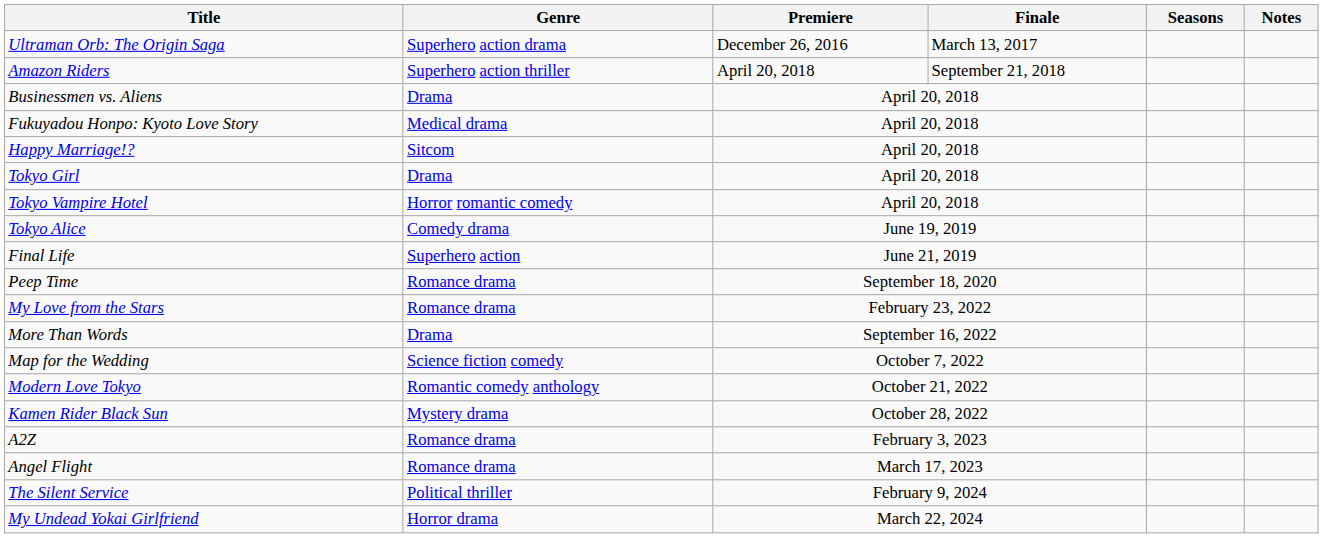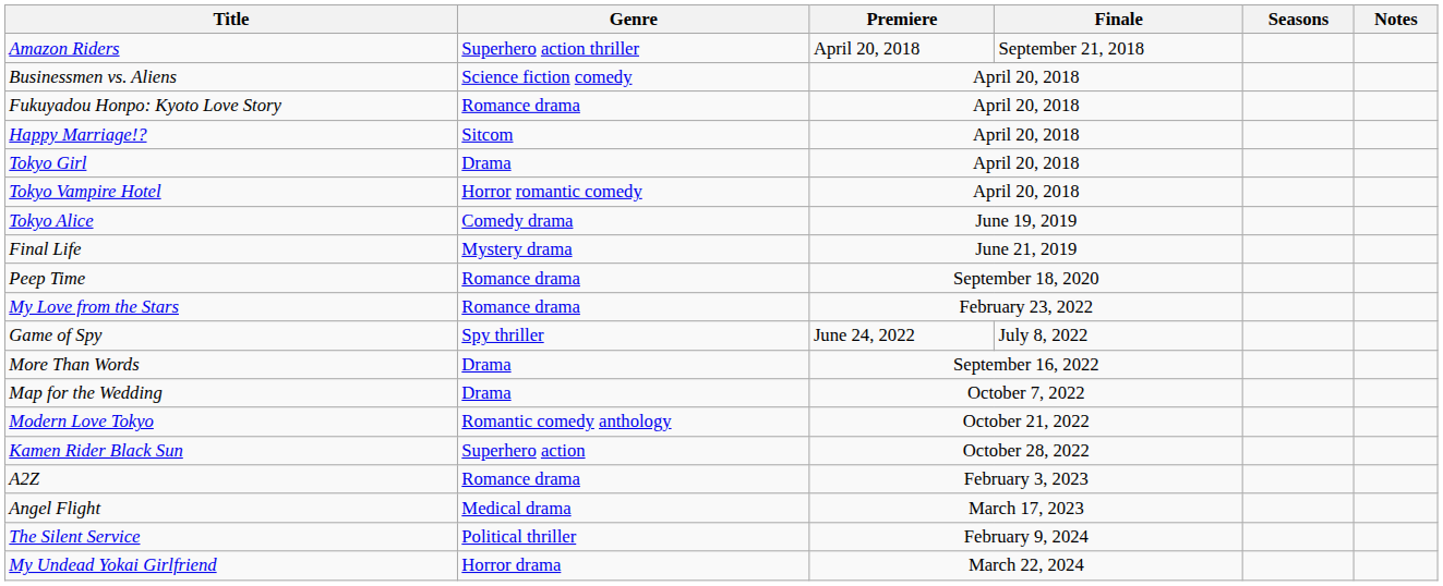- row: Ultraman Orb: The Origin Saga | Superhero action drama | December 26, 2016 | March 13, 2017
Businessmen vs. Aliens | Genre: Drama -> Science fiction comedy
Fukuyadou Honpo: Kyoto Love Story | Genre: Medical drama -> Romance drama
Final Life | Genre: Superhero action -> Mystery drama
+ row: Game of Spy | Spy thriller | June 24, 2022 | July 8, 2022
Map for the Wedding | Genre: Science fiction comedy -> Drama
Kamen Rider Black Sun | Genre: Mystery drama -> Superhero action
Angel Flight | Genre: Romance drama -> Medical drama
